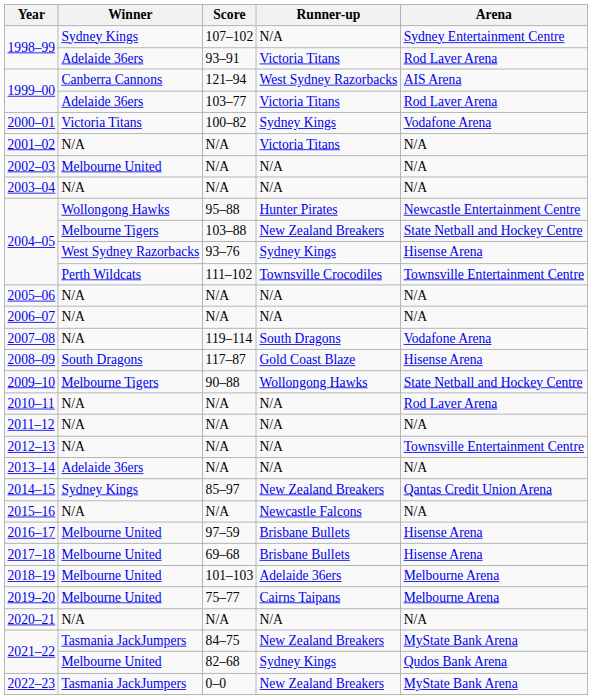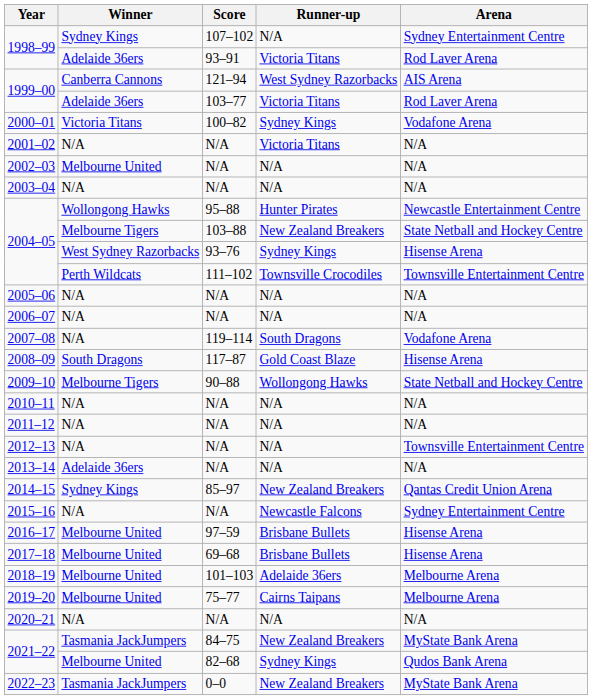2010–11 | Arena: Rod Laver Arena -> N/A
2015–16 | Arena: N/A -> Sydney Entertainment Centre
